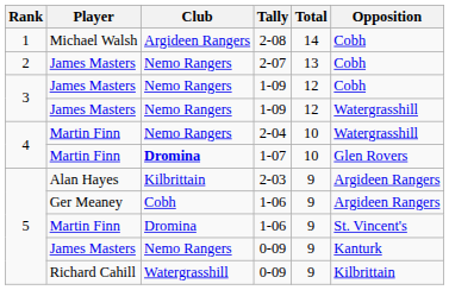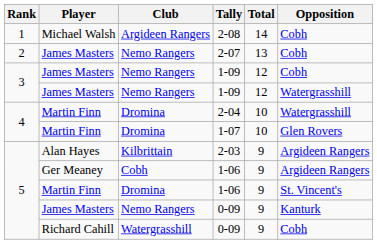2-04 | Club: Nemo Rangers -> Dromina
1-07 | Club: bold -> normal
Richard Cahill / 0-09 | Opposition: Kilbrittain -> Cobh
